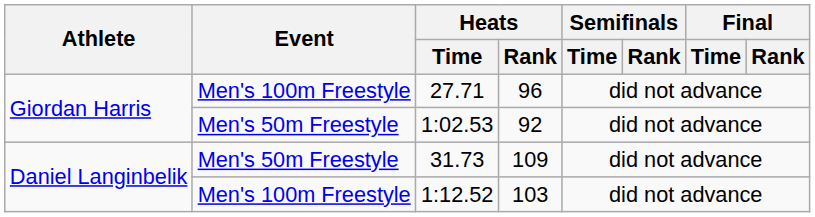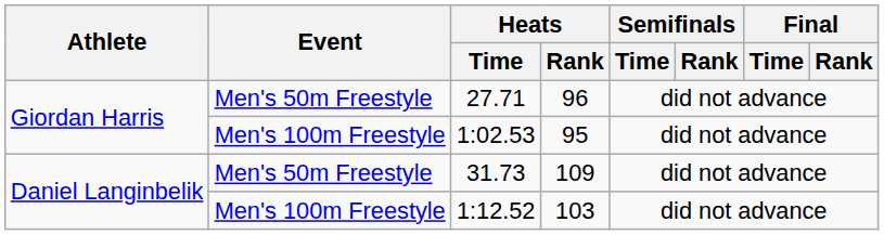27.71 | Event: Men's 100m Freestyle -> Men's 50m Freestyle
1:02.53 | Event: Men's 50m Freestyle -> Men's 100m Freestyle
1:02.53 | Heats / Rank: 92 -> 95
